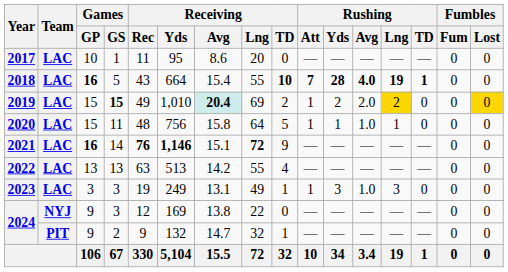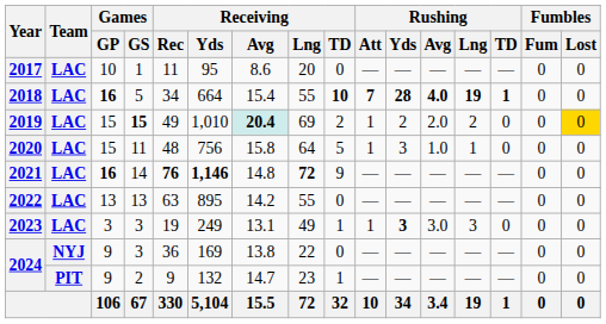2018 | Receiving / Rec: 43 -> 34
2019 | Rushing / Lng: gold background -> no background
2020 | Rushing / Yds: 1 -> 3
2021 | Receiving / Avg: 15.1 -> 14.8
2022 | Receiving / Yds: 513 -> 895
2022 | Receiving / TD: 4 -> 0
2023 | Rushing / Yds: normal -> bold
2023 | Rushing / Avg: 1.0 -> 3.0
2024 / 3 | Receiving / Rec: 12 -> 36
2024 / 2 | Receiving / Lng: 32 -> 23
